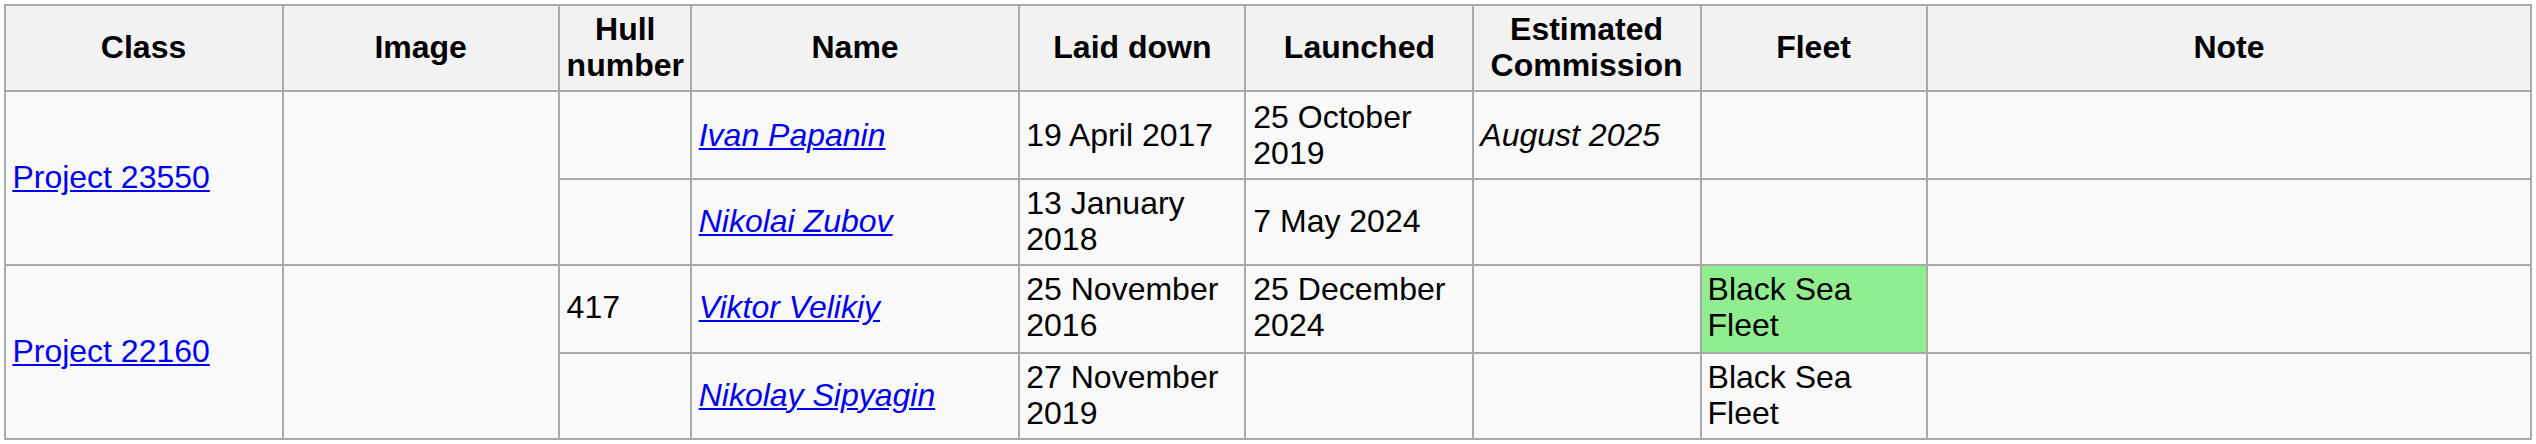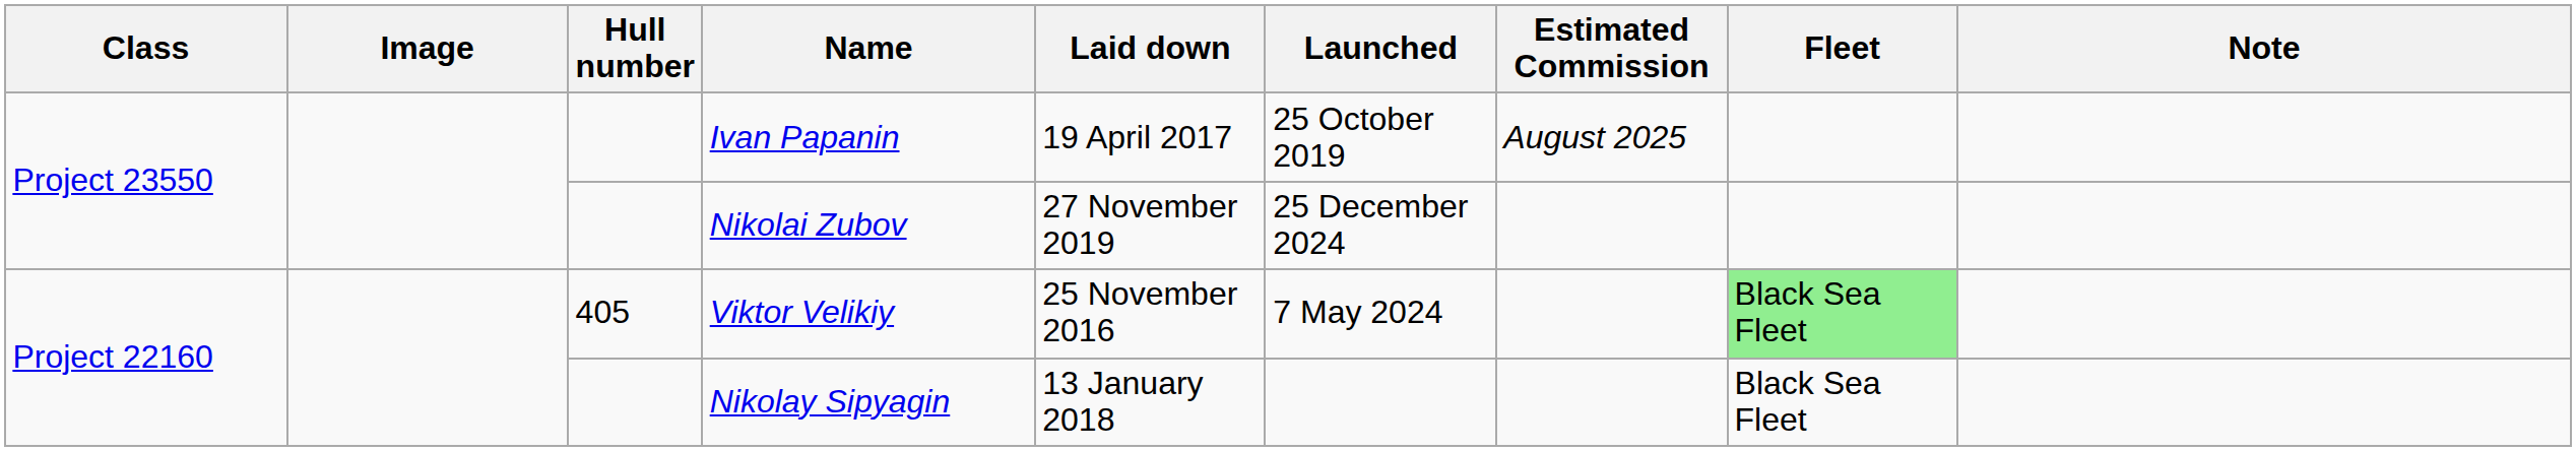Nikolai Zubov | Laid down: 13 January 2018 -> 27 November 2019
Nikolai Zubov | Launched: 7 May 2024 -> 25 December 2024
Viktor Velikiy | Hull number: 417 -> 405
Viktor Velikiy | Launched: 25 December 2024 -> 7 May 2024
Nikolay Sipyagin | Laid down: 27 November 2019 -> 13 January 2018
